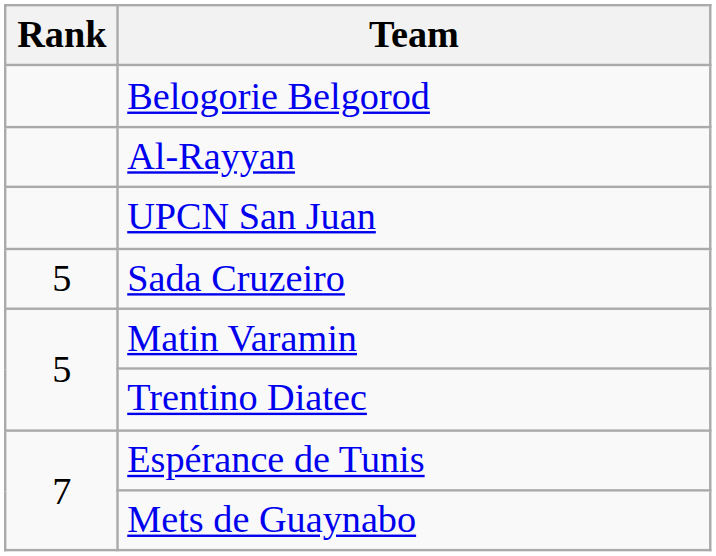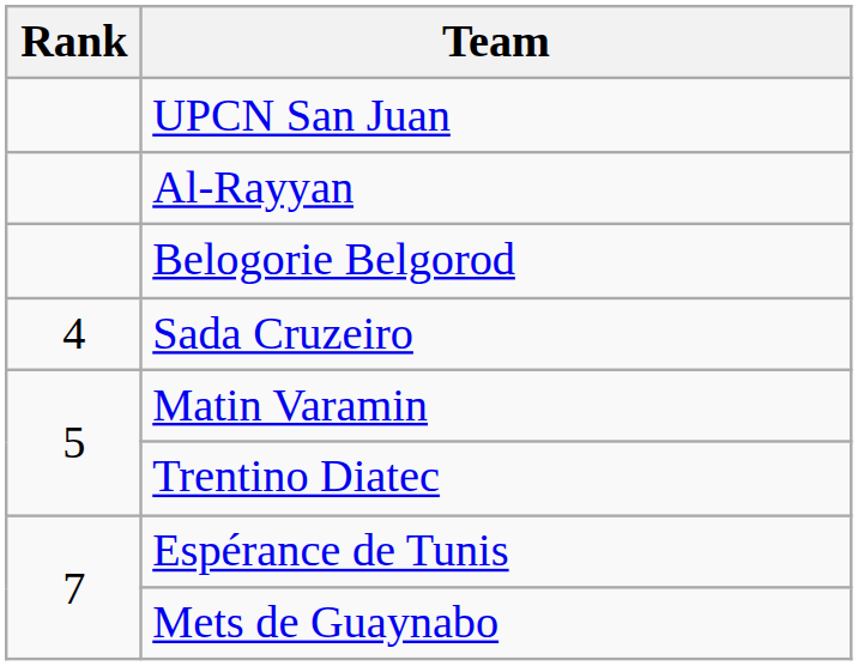rows swapped: Belogorie Belgorod <-> UPCN San Juan
Sada Cruzeiro | Rank: 5 -> 4
